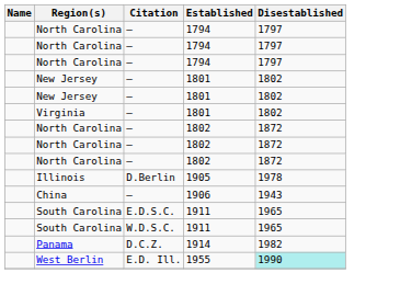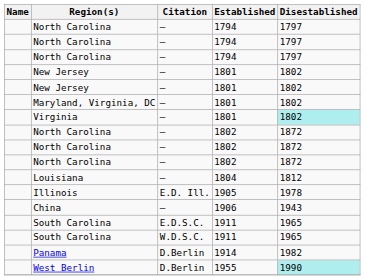+ row: Maryland, Virginia, DC | — | 1801 | 1802
Virginia | Disestablished: no background -> paleturquoise background
+ row: Louisiana | — | 1804 | 1812
Illinois | Citation: D.Berlin -> E.D. Ill.
Panama | Citation: D.C.Z. -> D.Berlin
West Berlin | Citation: E.D. Ill. -> D.Berlin
